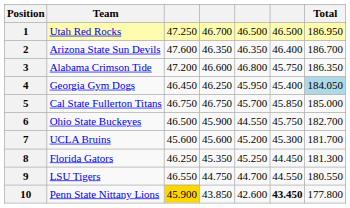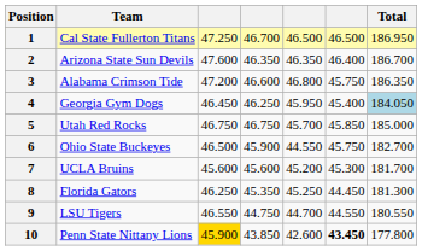1 | Team: Utah Red Rocks -> Cal State Fullerton Titans
5 | Team: Cal State Fullerton Titans -> Utah Red Rocks
